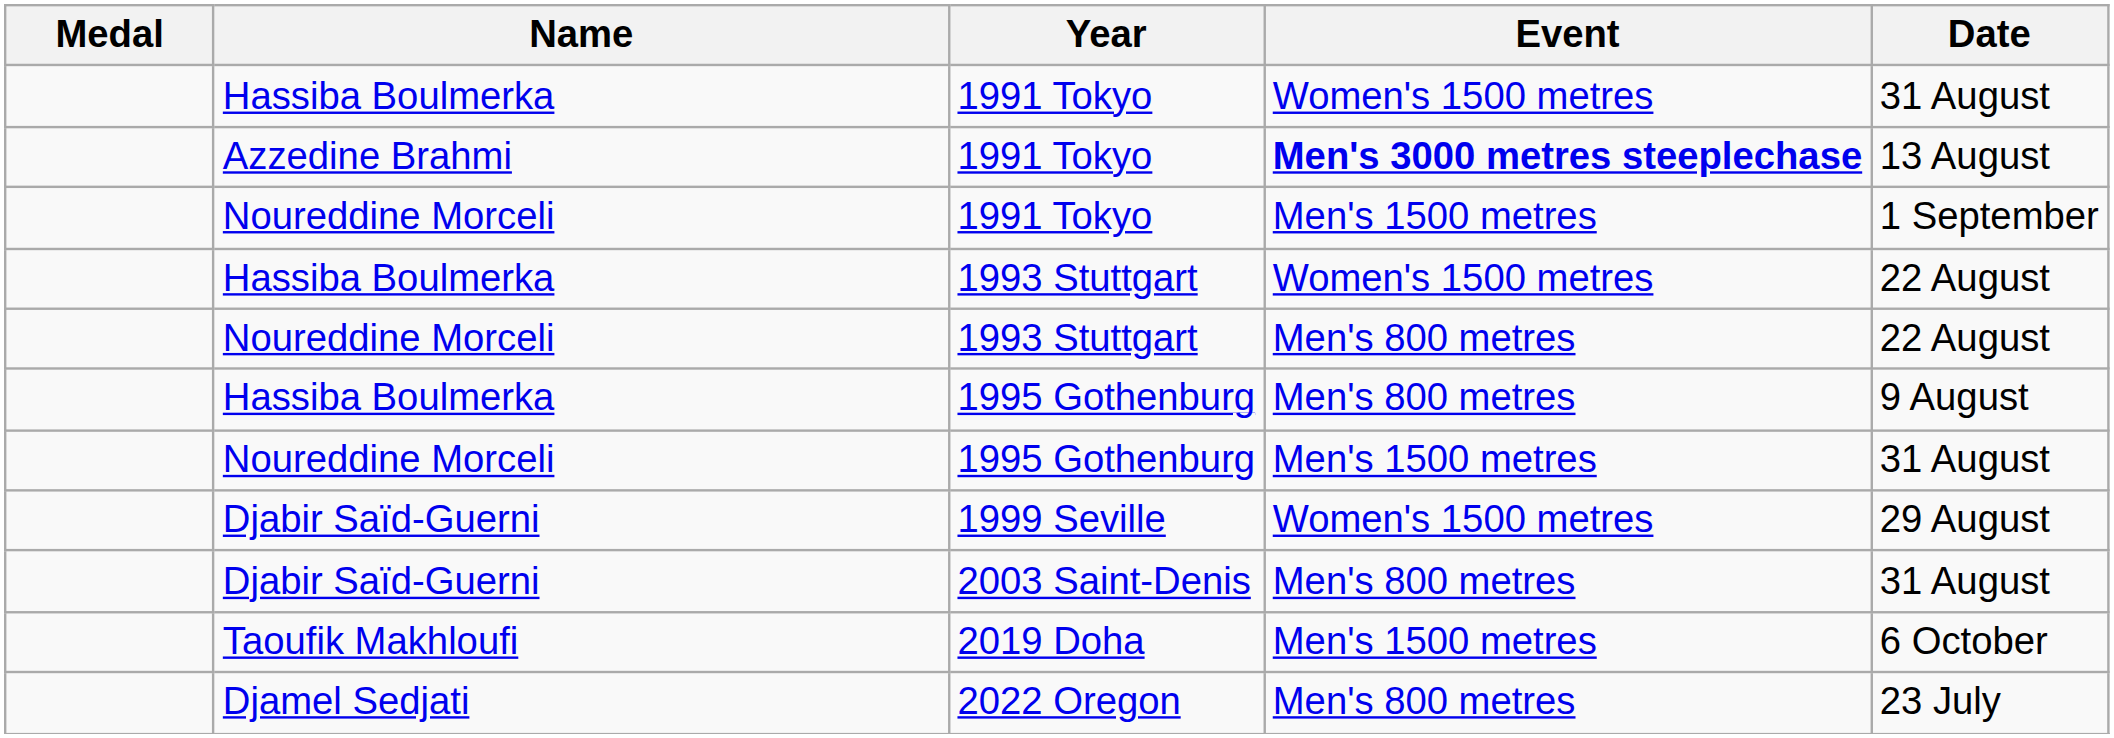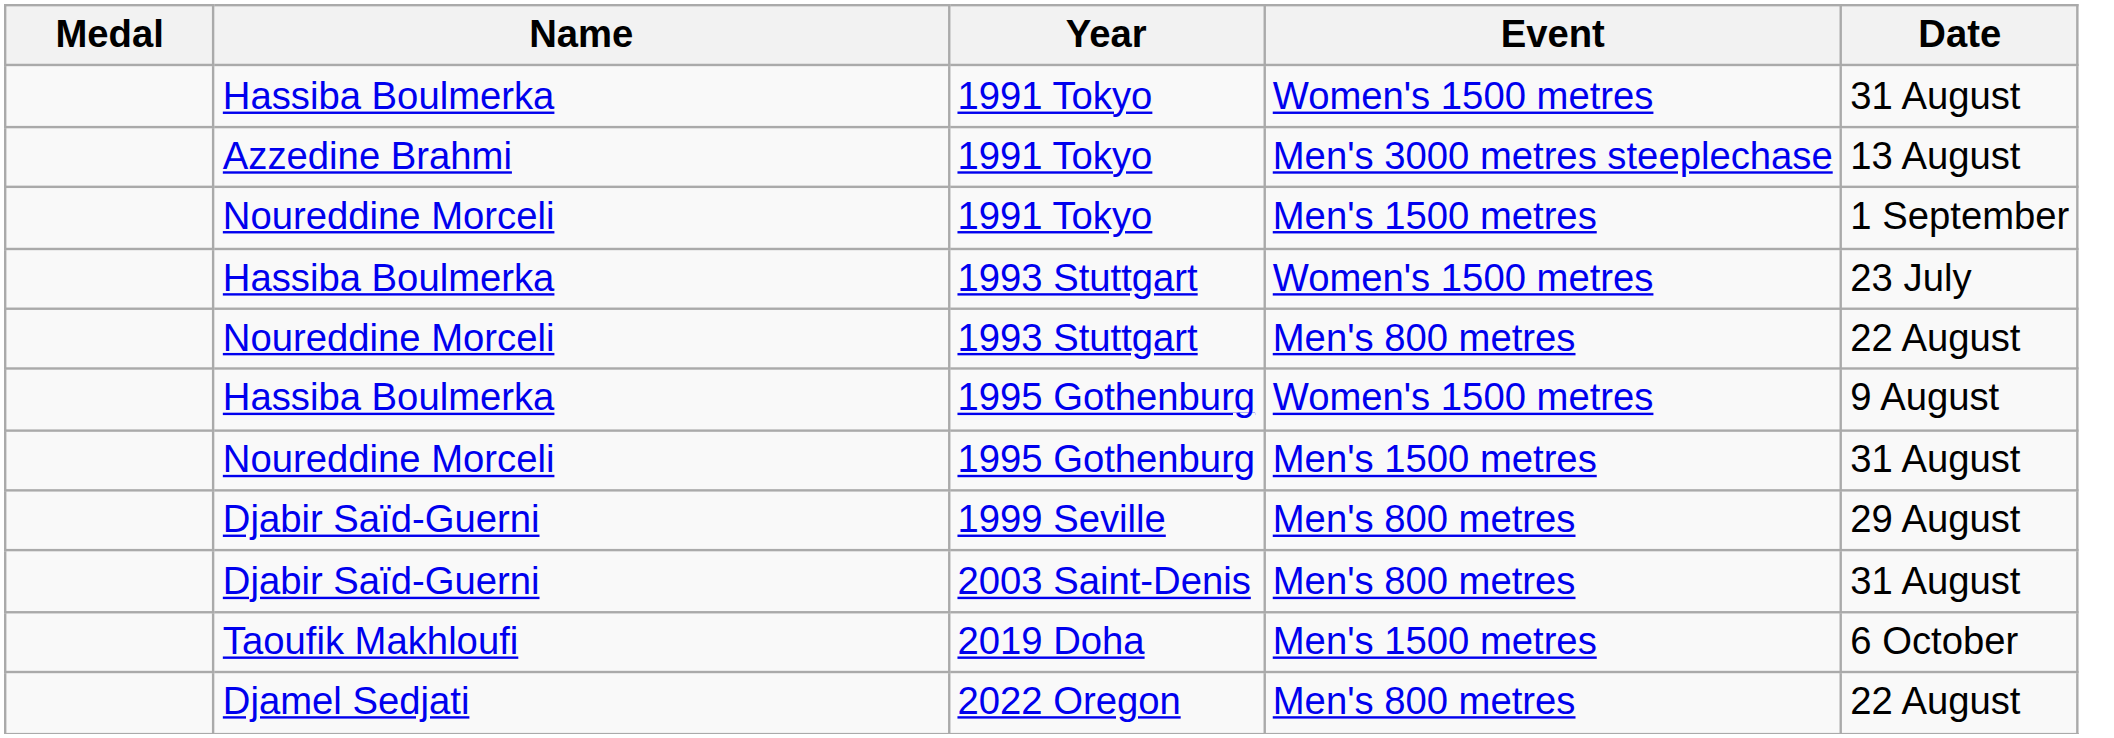Azzedine Brahmi / 1991 Tokyo | Event: bold -> normal
Hassiba Boulmerka / 1993 Stuttgart | Date: 22 August -> 23 July
Hassiba Boulmerka / 1995 Gothenburg | Event: Men's 800 metres -> Women's 1500 metres
1999 Seville | Event: Women's 1500 metres -> Men's 800 metres
2022 Oregon | Date: 23 July -> 22 August
